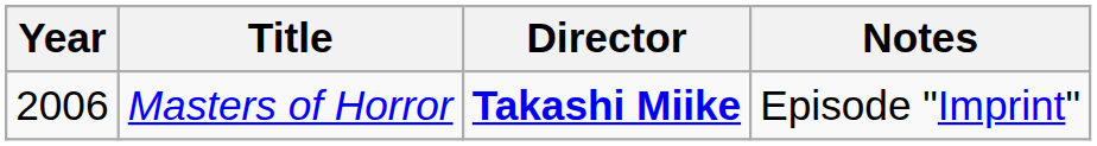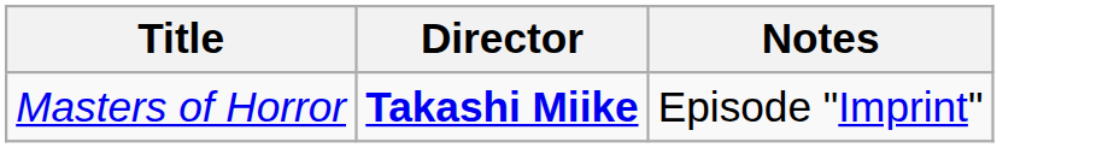- column: Year | 2006
